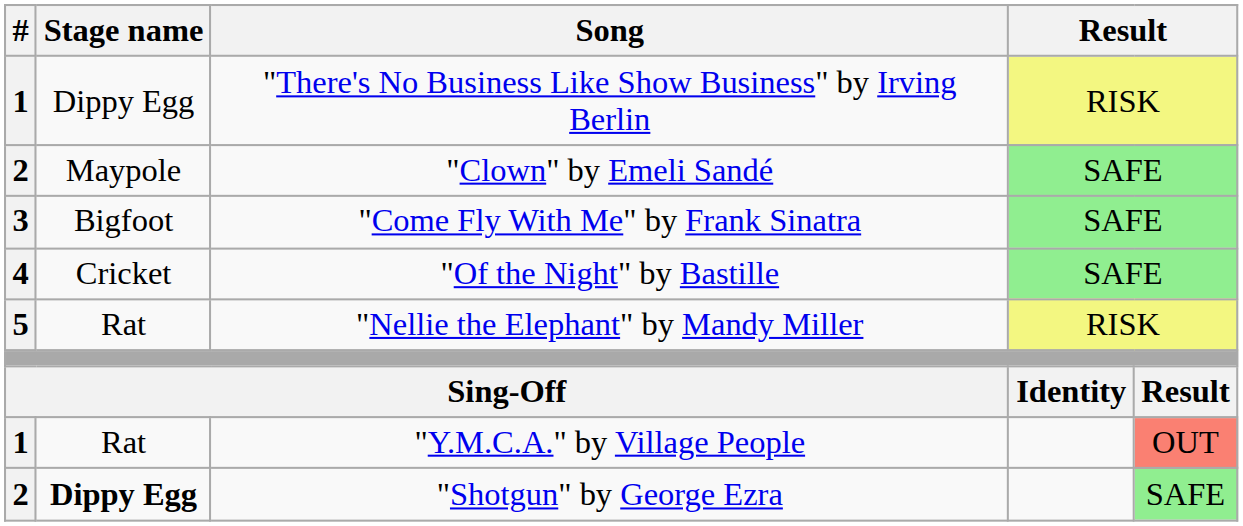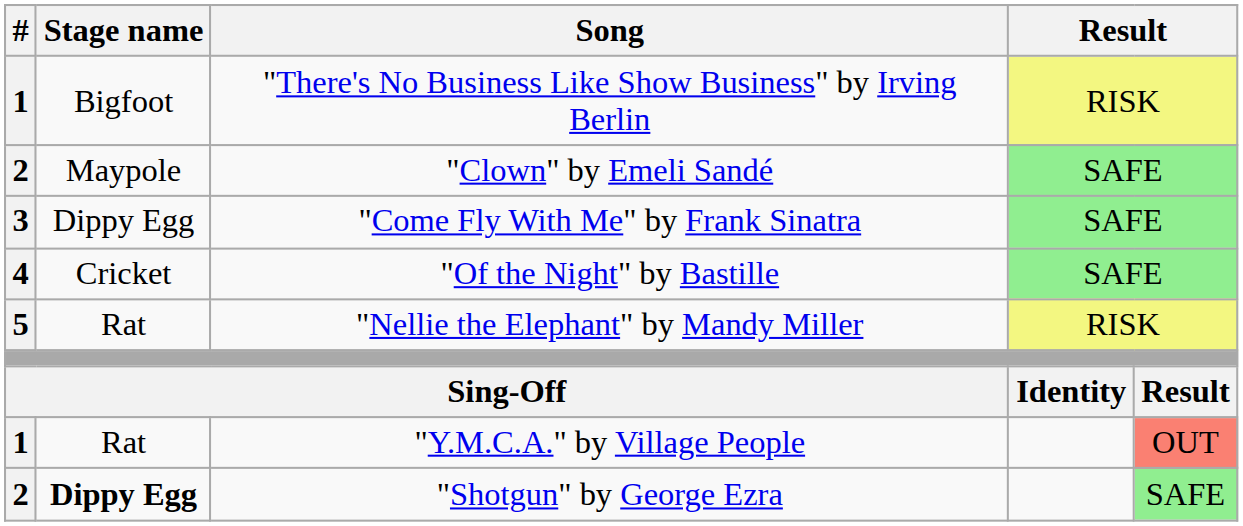"There's No Business Like Show Business" by Irving Berlin | Stage name: Dippy Egg -> Bigfoot
"Come Fly With Me" by Frank Sinatra | Stage name: Bigfoot -> Dippy Egg
